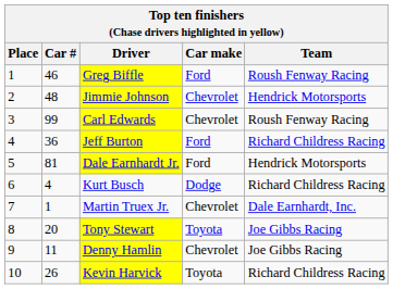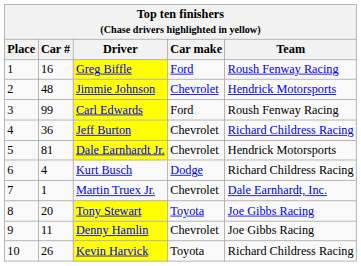Greg Biffle | Car #: 46 -> 16
Carl Edwards | Car make: Chevrolet -> Ford
Jeff Burton | Car make: Ford -> Chevrolet
Dale Earnhardt Jr. | Car make: Ford -> Chevrolet
